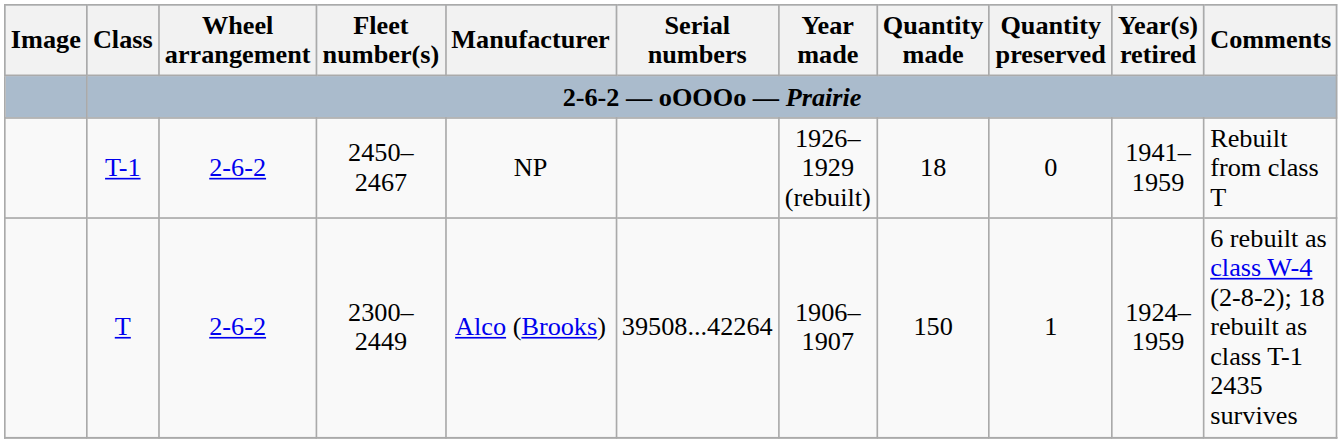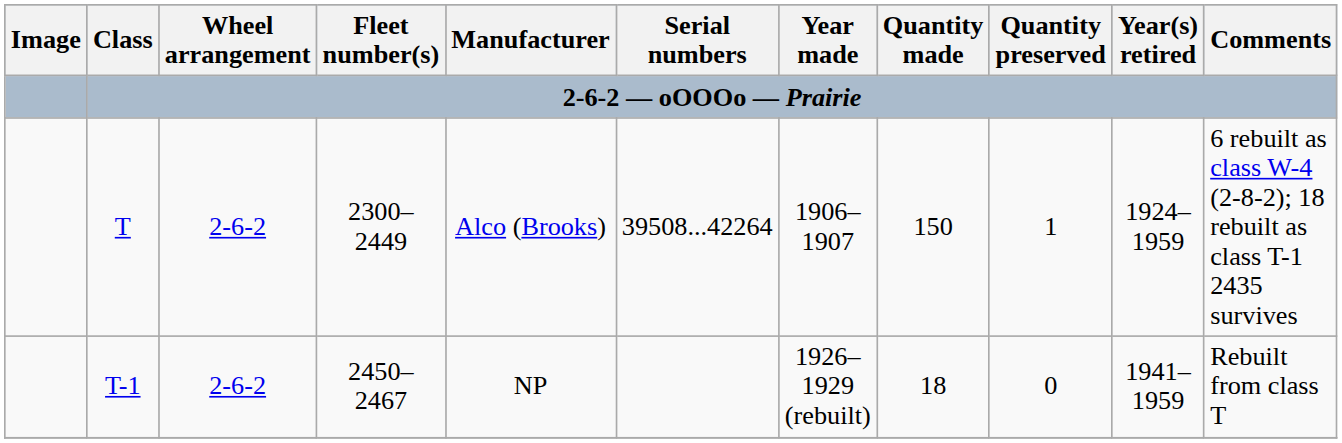rows swapped: T <-> T-1
